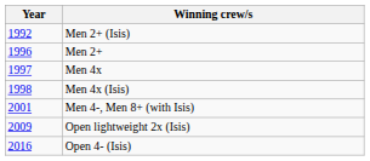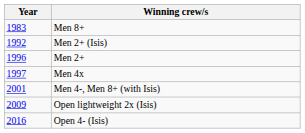+ row: 1983 | Men 8+
- row: 1998 | Men 4x (Isis)
